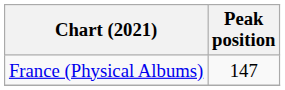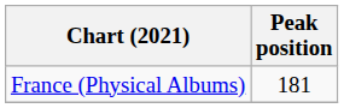France (Physical Albums) | Peak position: 147 -> 181
